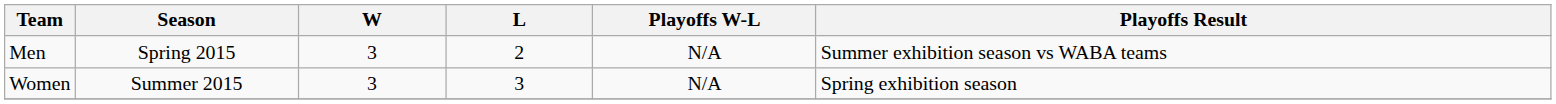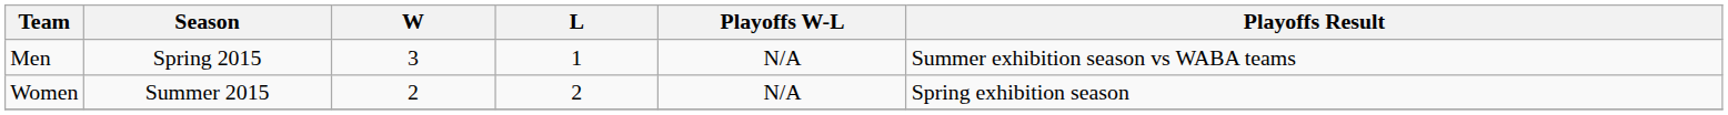Men | L: 2 -> 1
Women | W: 3 -> 2
Women | L: 3 -> 2
